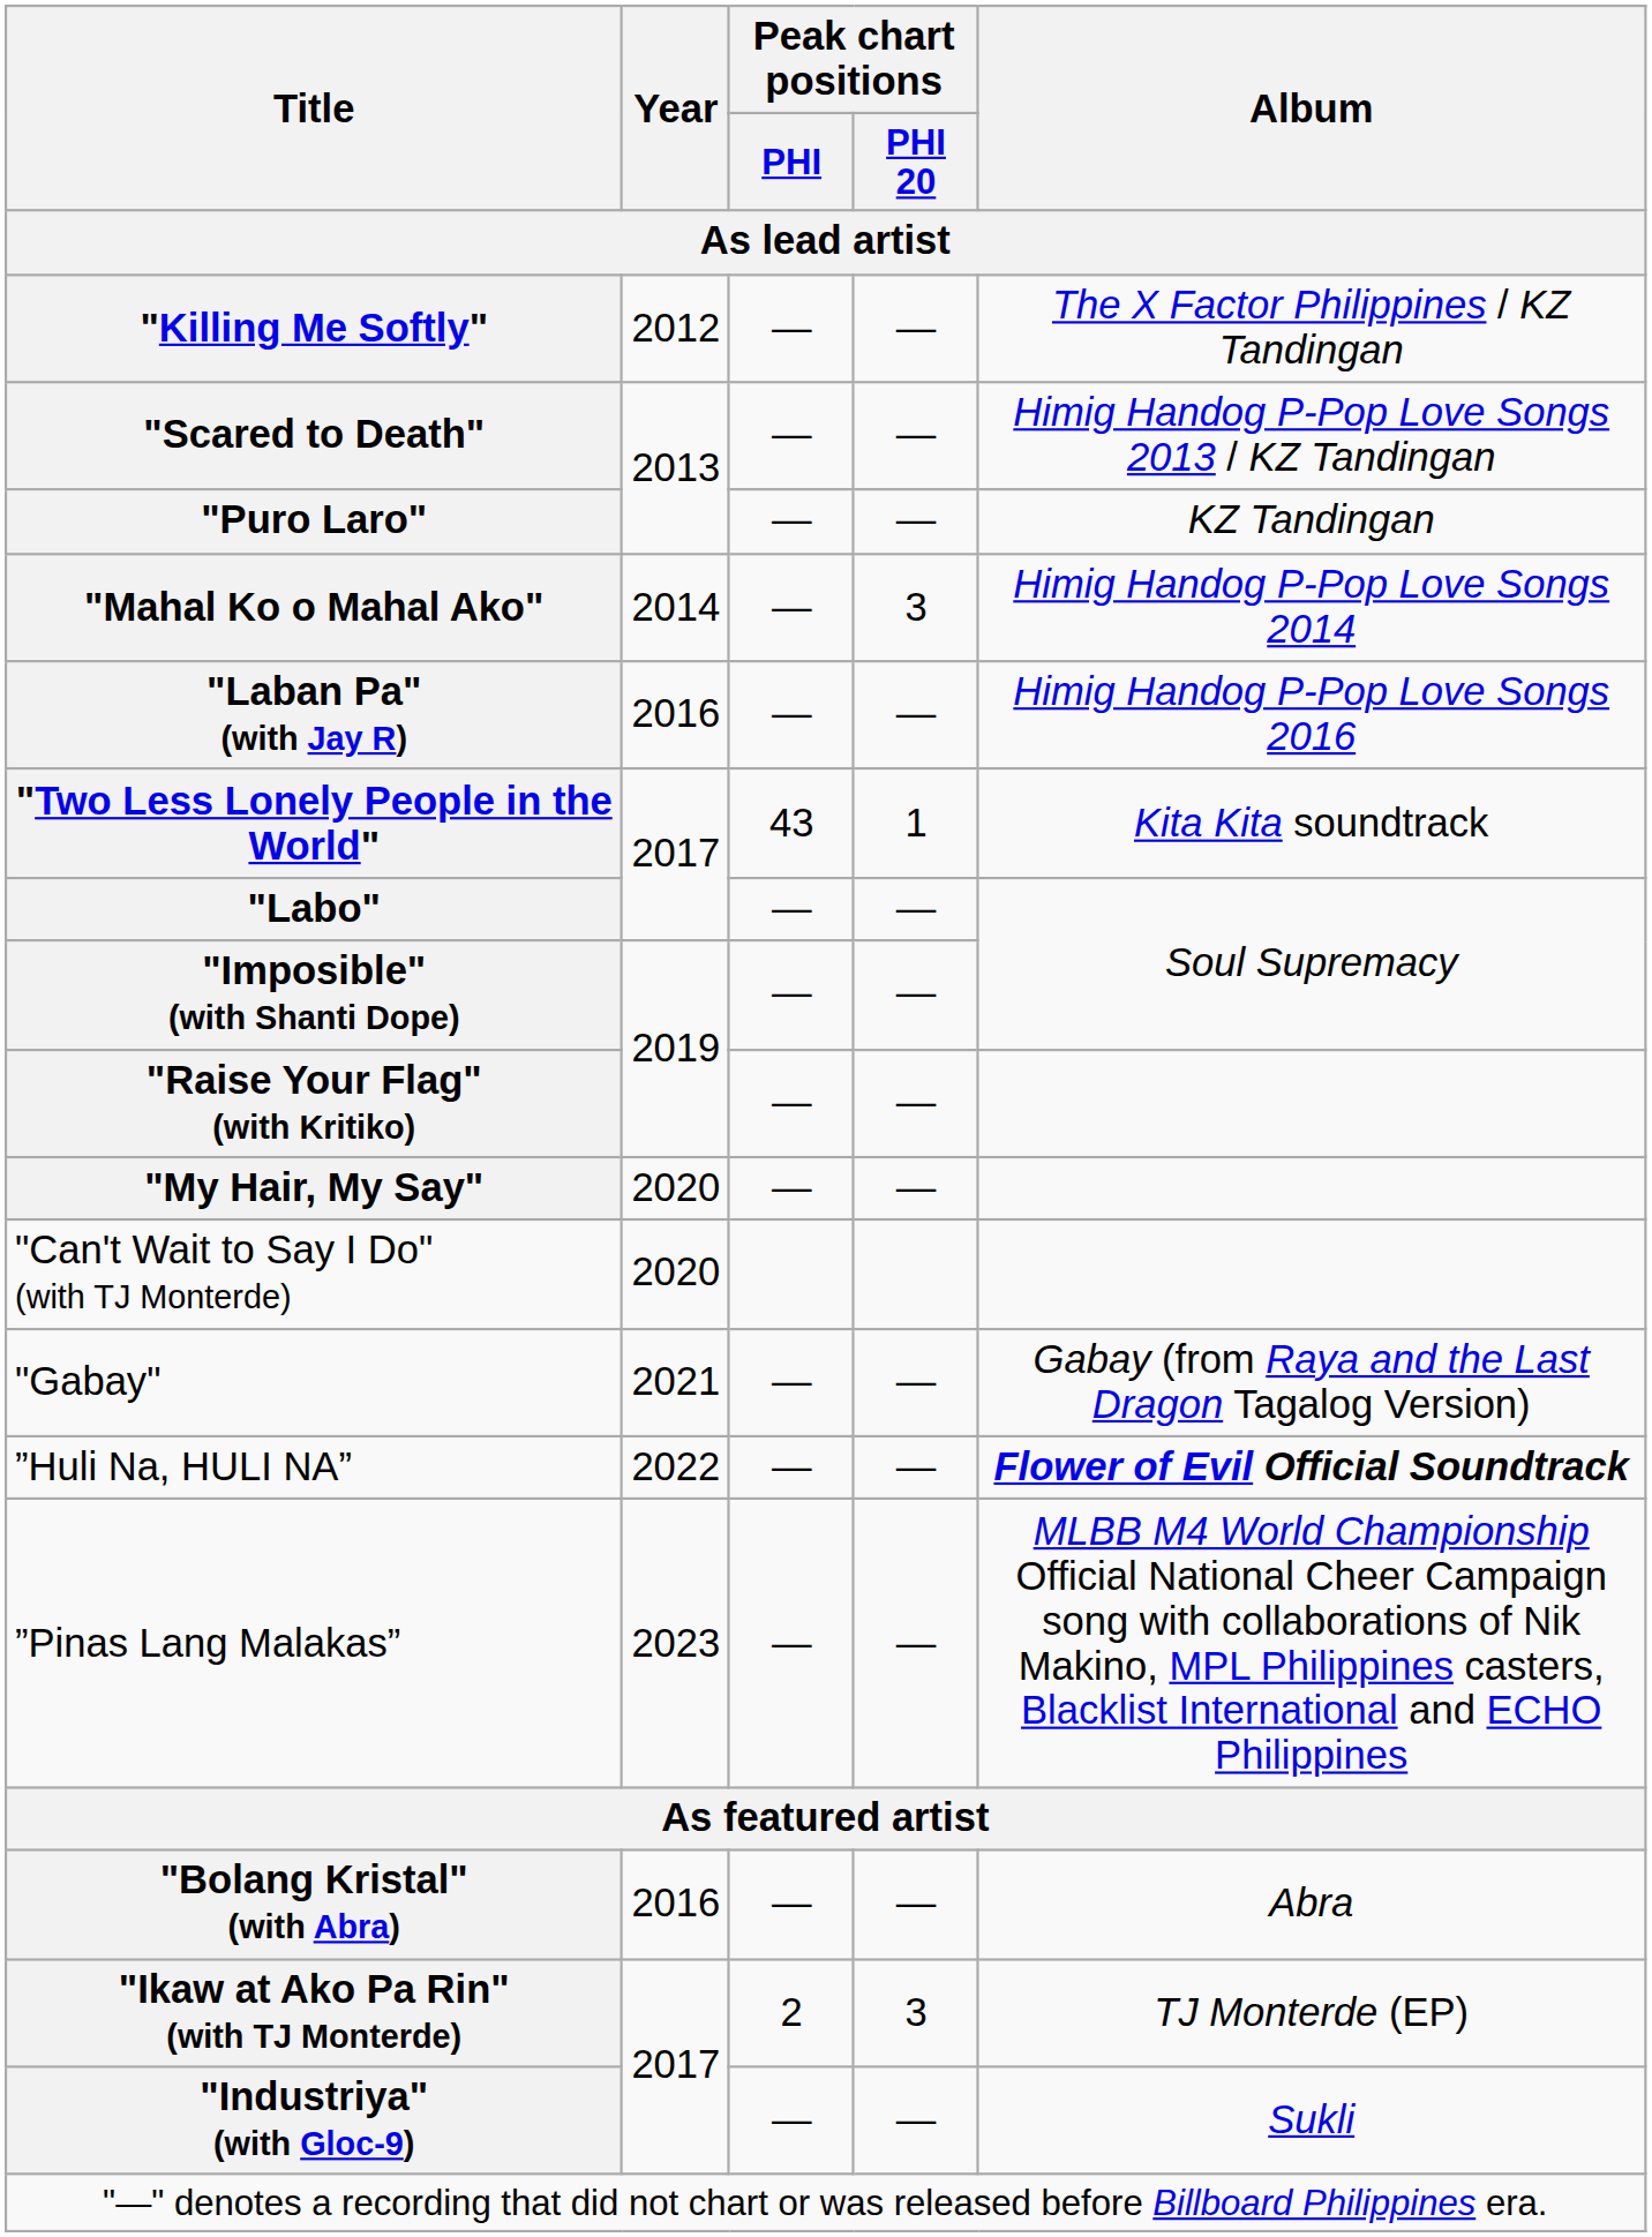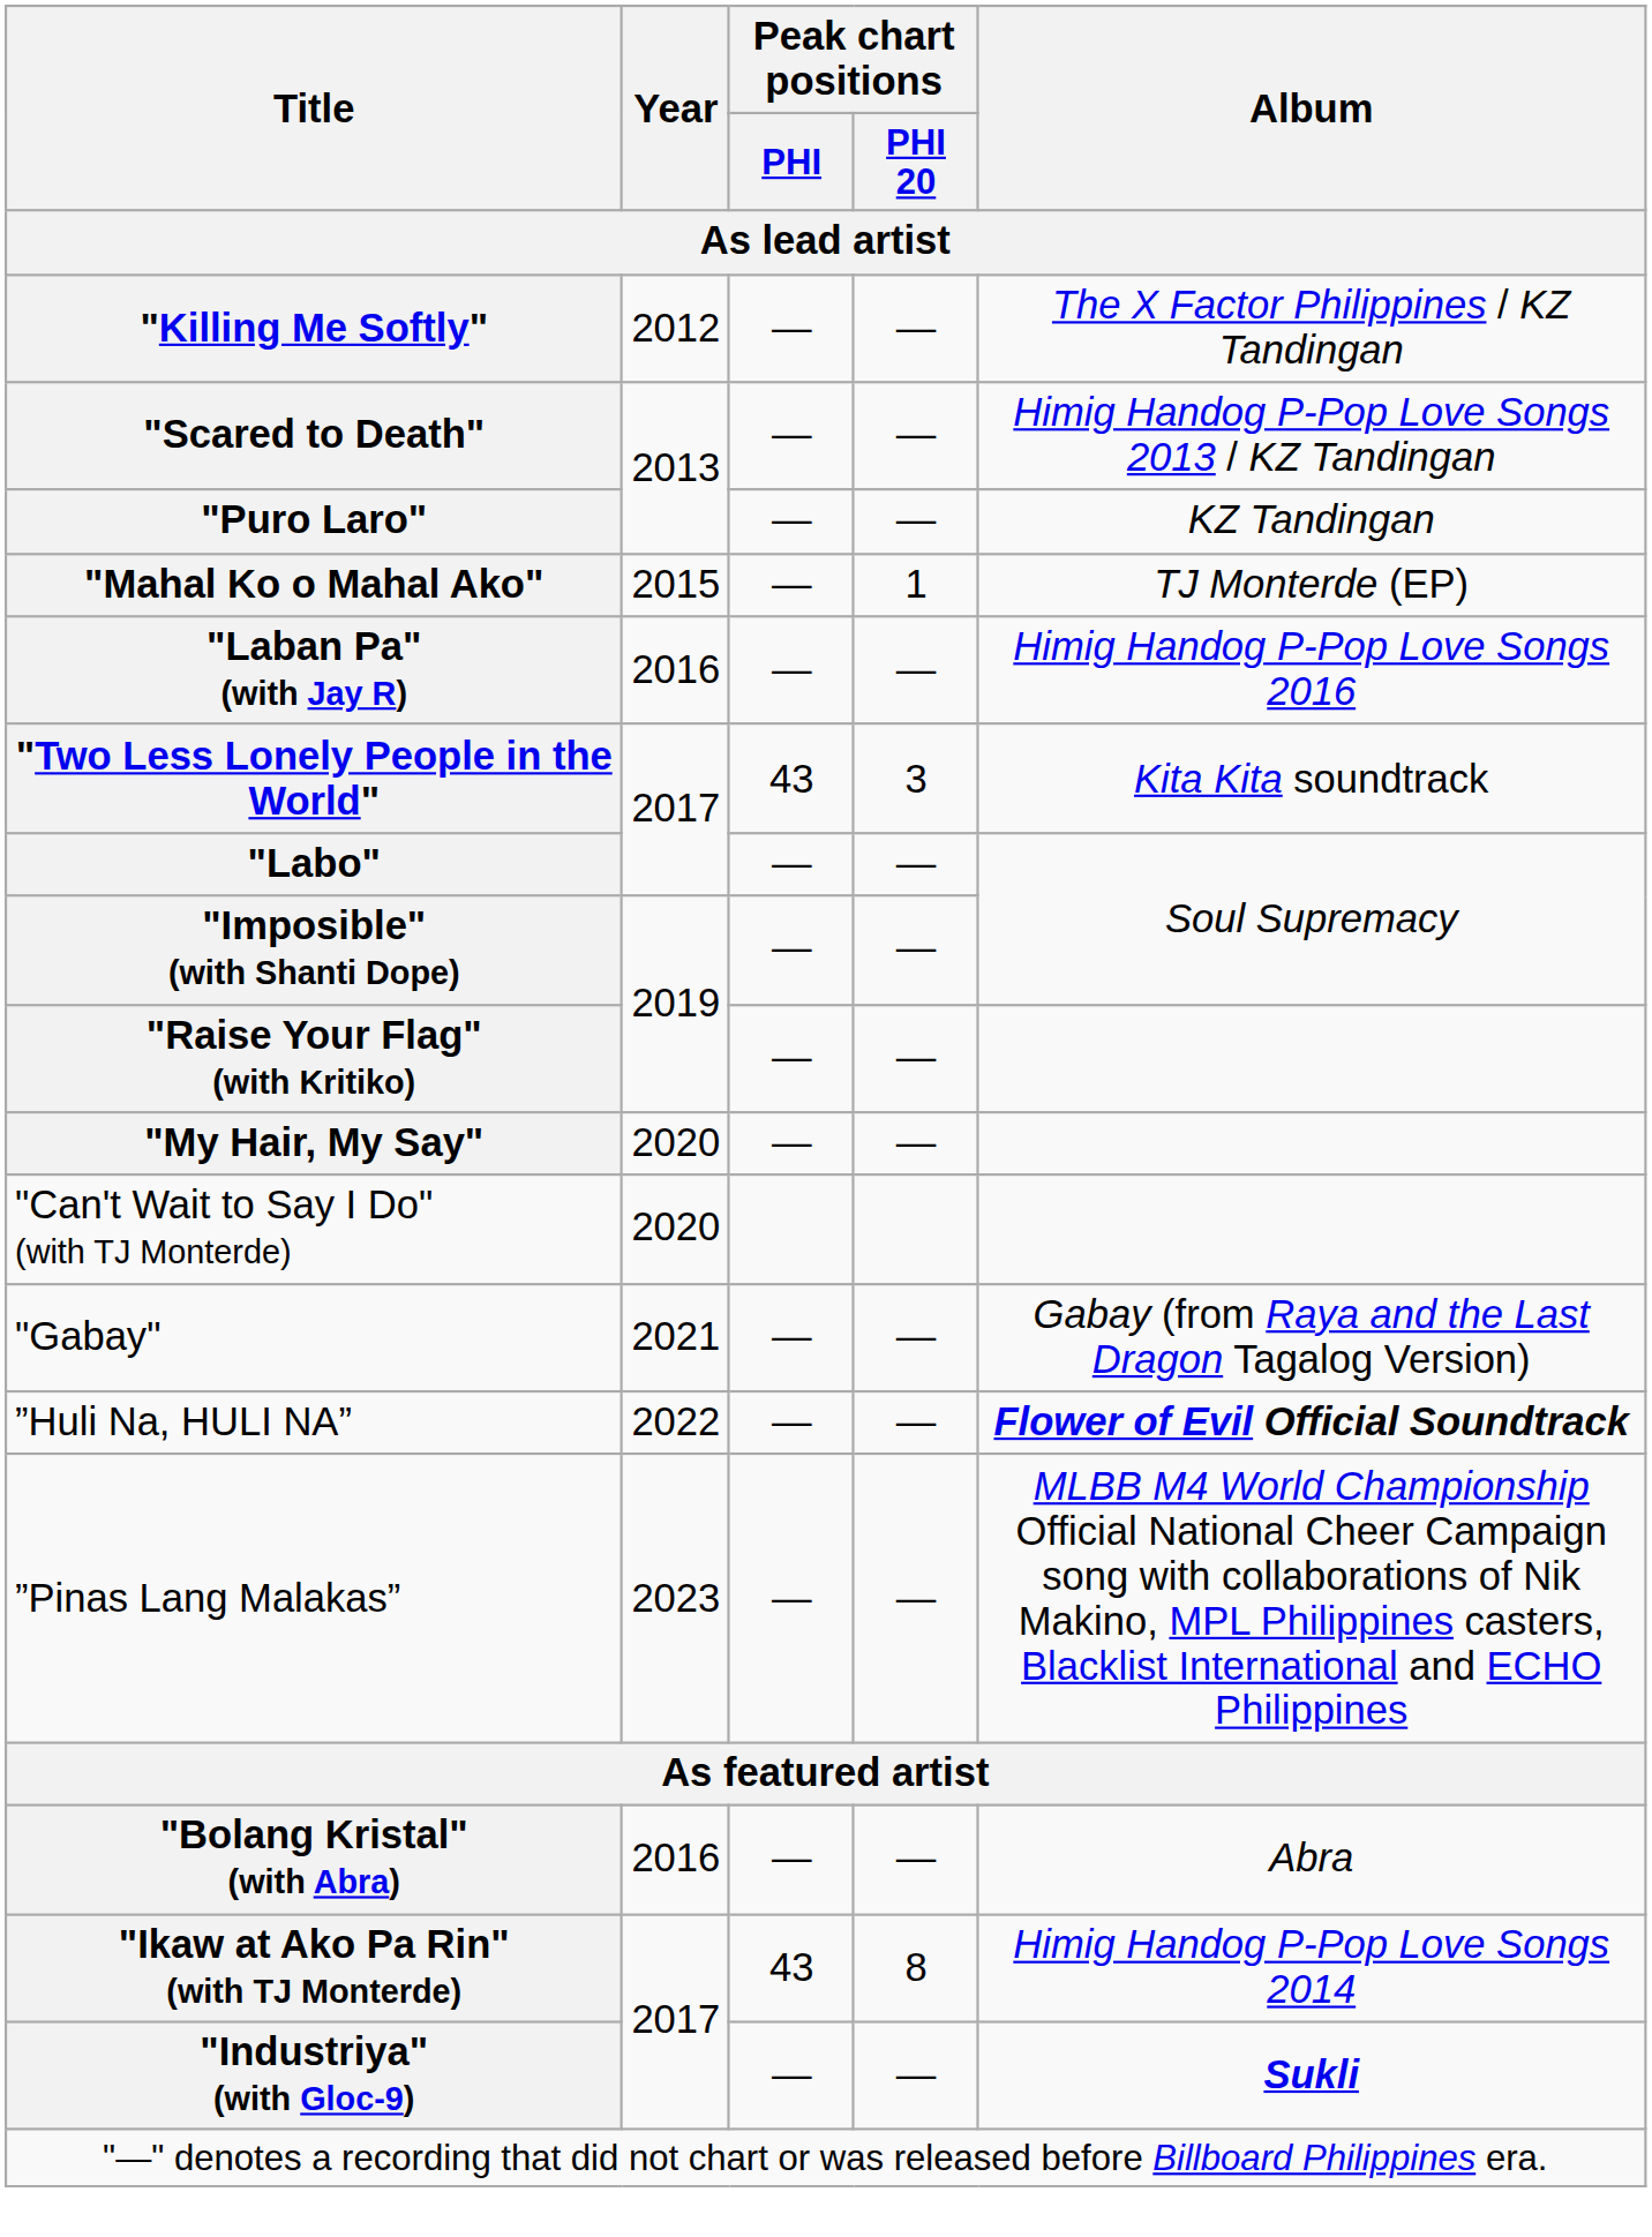"Mahal Ko o Mahal Ako" | Year / As lead artist: 2014 -> 2015
"Mahal Ko o Mahal Ako" | Peak chart positions / PHI 20 / As lead artist: 3 -> 1
"Mahal Ko o Mahal Ako" | Album / As lead artist: Himig Handog P-Pop Love Songs 2014 -> TJ Monterde (EP)
"Two Less Lonely People in the World" | Peak chart positions / PHI 20 / As lead artist: 1 -> 3
"Ikaw at Ako Pa Rin" (with TJ Monterde) | Peak chart positions / PHI / As lead artist: 2 -> 43
"Ikaw at Ako Pa Rin" (with TJ Monterde) | Peak chart positions / PHI 20 / As lead artist: 3 -> 8
"Ikaw at Ako Pa Rin" (with TJ Monterde) | Album / As lead artist: TJ Monterde (EP) -> Himig Handog P-Pop Love Songs 2014
"Industriya" (with Gloc-9) | Album / As lead artist: normal -> bold
